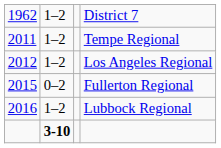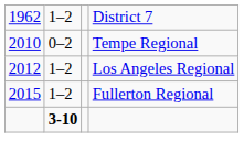Tempe Regional | column 1: 2011 -> 2010
Tempe Regional | column 2: 1–2 -> 0–2
Fullerton Regional | column 2: 0–2 -> 1–2
- row: 2016 | 1–2 | Lubbock Regional
